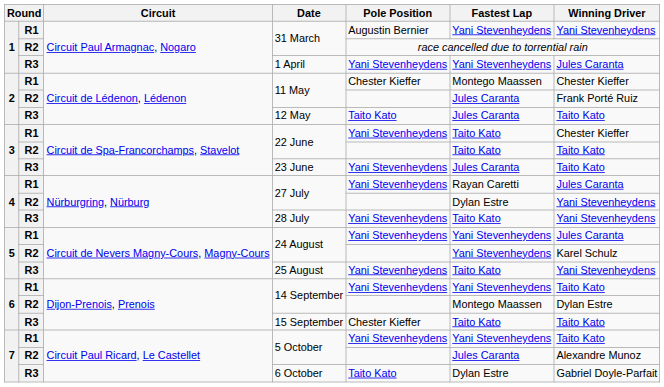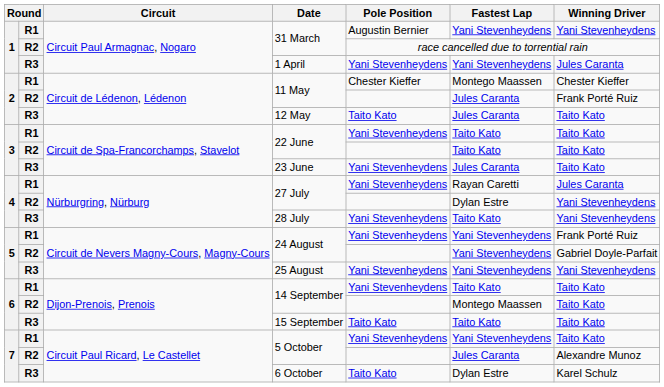R1 / 22 June | Winning Driver: Chester Kieffer -> Taito Kato
R1 / 24 August | Winning Driver: Jules Caranta -> Frank Porté Ruiz
R2 / 24 August | Winning Driver: Karel Schulz -> Gabriel Doyle-Parfait
25 August | Fastest Lap: Taito Kato -> Yani Stevenheydens
R1 / 14 September | Fastest Lap: Yani Stevenheydens -> Taito Kato
R2 / 14 September | Winning Driver: Dylan Estre -> Taito Kato
15 September | Pole Position: Chester Kieffer -> Taito Kato
6 October | Winning Driver: Gabriel Doyle-Parfait -> Karel Schulz
